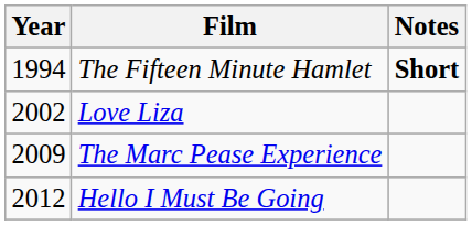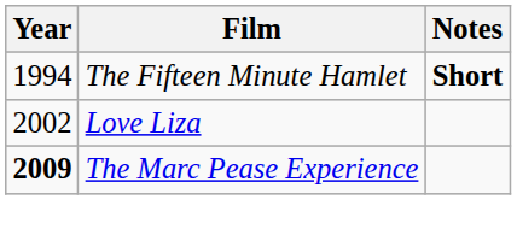The Marc Pease Experience | Year: normal -> bold
- row: 2012 | Hello I Must Be Going
